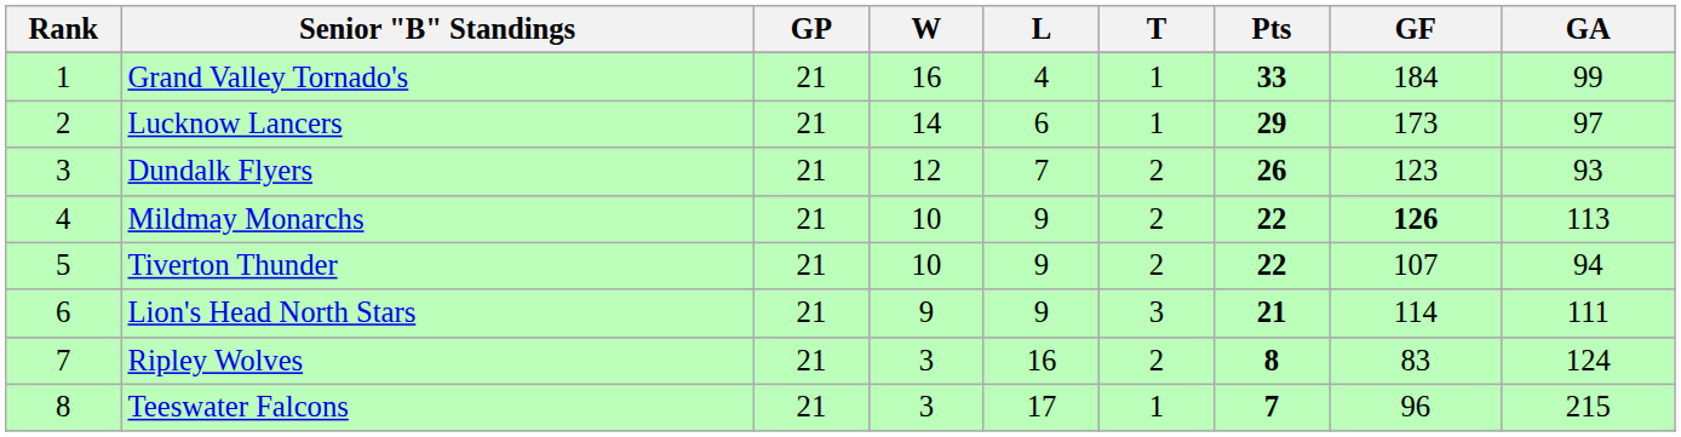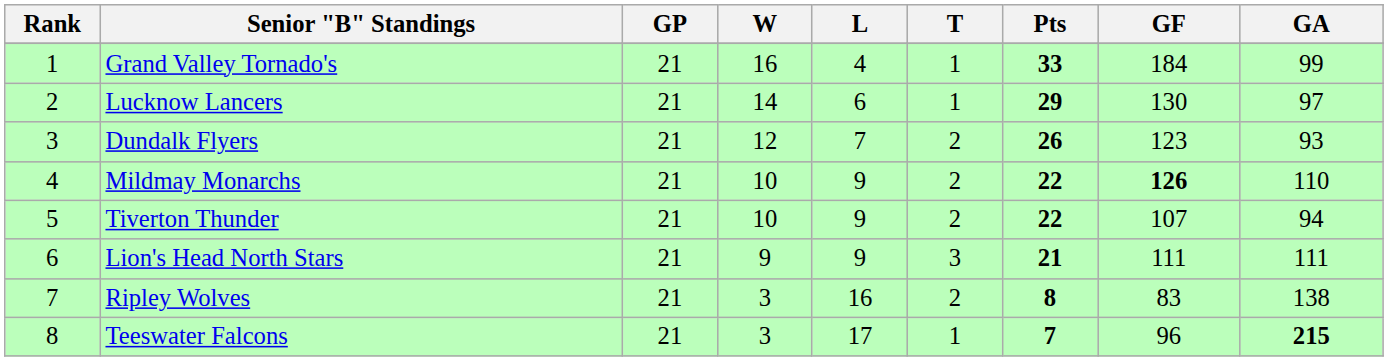Lucknow Lancers | GF: 173 -> 130
Mildmay Monarchs | GA: 113 -> 110
Lion's Head North Stars | GF: 114 -> 111
Ripley Wolves | GA: 124 -> 138
Teeswater Falcons | GA: normal -> bold
